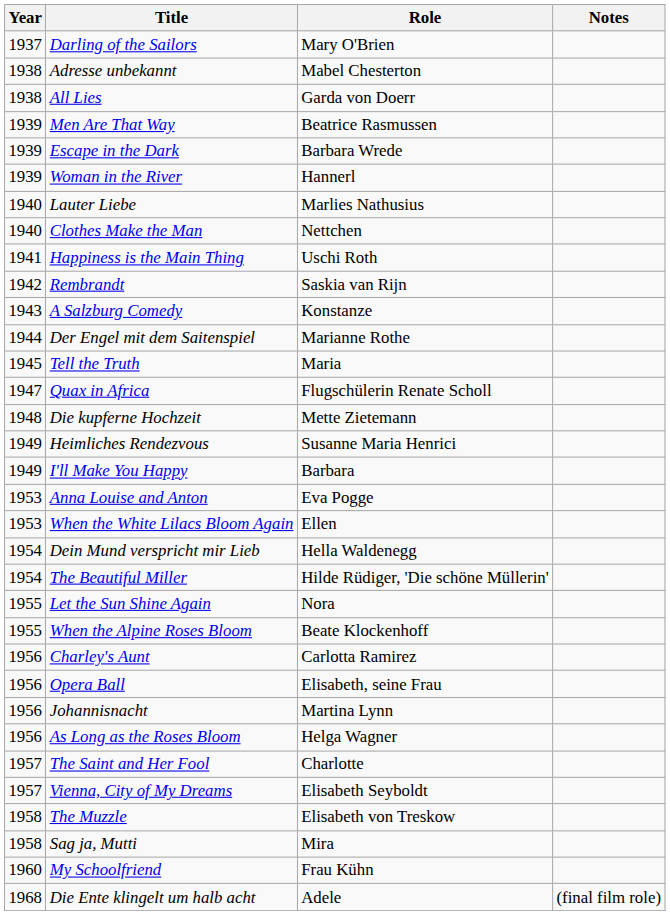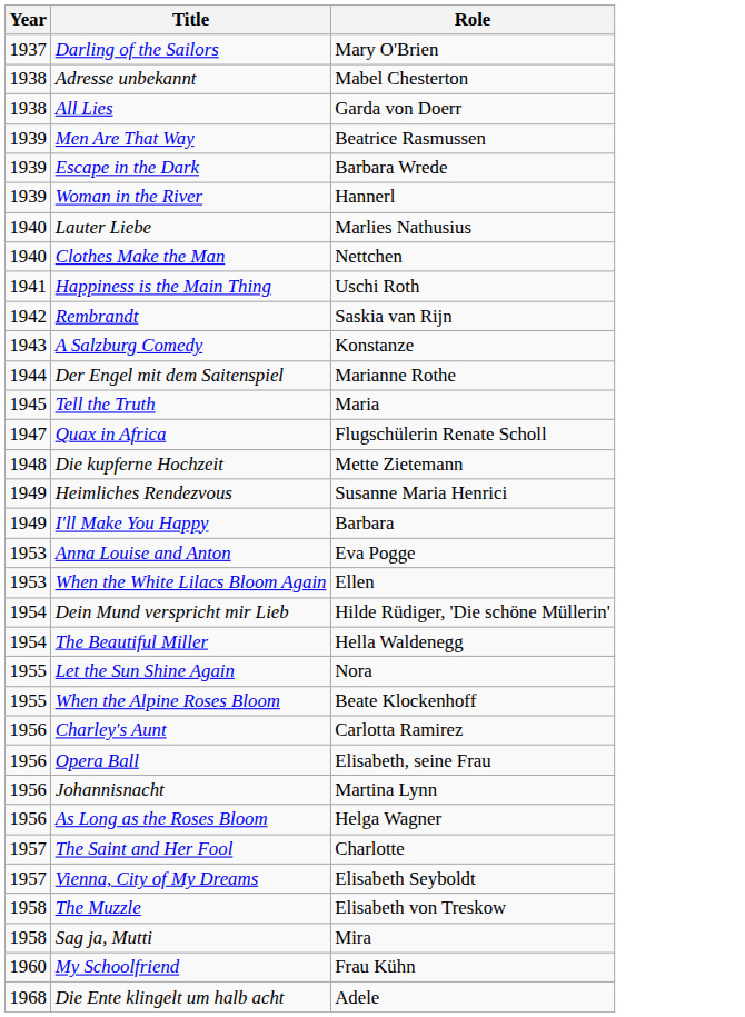- column: Notes | (final film role)
Dein Mund verspricht mir Lieb | Role: Hella Waldenegg -> Hilde Rüdiger, 'Die schöne Müllerin'
The Beautiful Miller | Role: Hilde Rüdiger, 'Die schöne Müllerin' -> Hella Waldenegg
